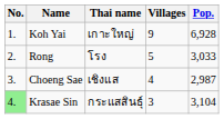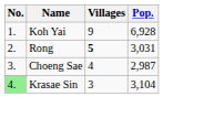- column: Thai name | เกาะใหญ่ | โรง | เชิงแส | กระแสสินธุ์
Rong | Villages: normal -> bold
Rong | Pop.: 3,033 -> 3,031
